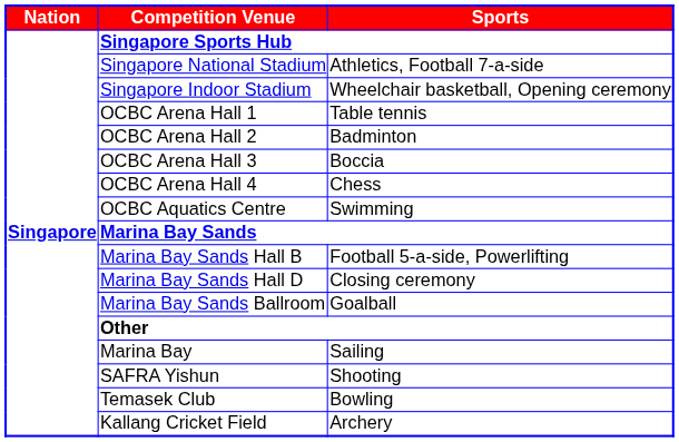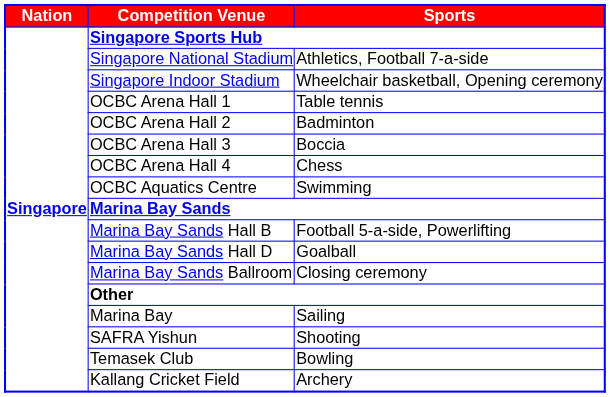Marina Bay Sands Hall D | column 3: Closing ceremony -> Goalball
Marina Bay Sands Ballroom | column 3: Goalball -> Closing ceremony
